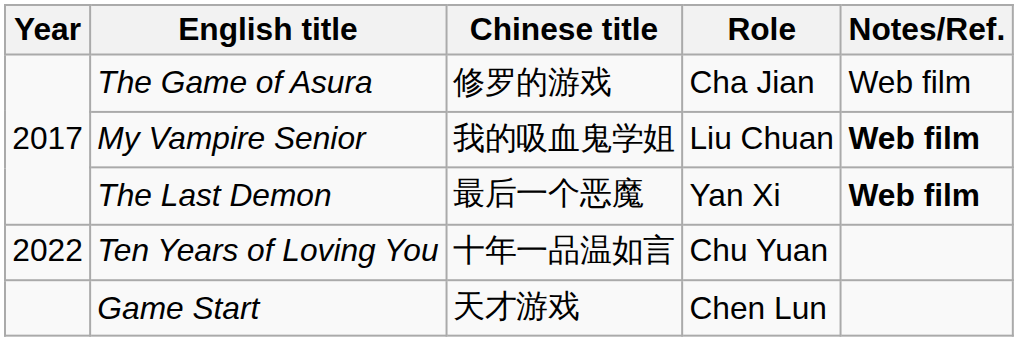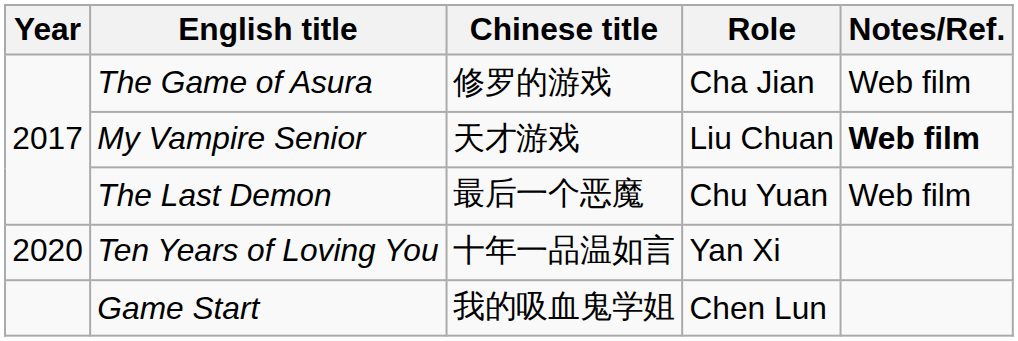My Vampire Senior | Chinese title: 我的吸血鬼学姐 -> 天才游戏
The Last Demon | Role: Yan Xi -> Chu Yuan
The Last Demon | Notes/Ref.: bold -> normal
Ten Years of Loving You | Year: 2022 -> 2020
Ten Years of Loving You | Role: Chu Yuan -> Yan Xi
Game Start | Chinese title: 天才游戏 -> 我的吸血鬼学姐
